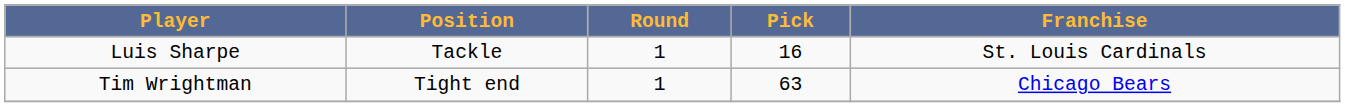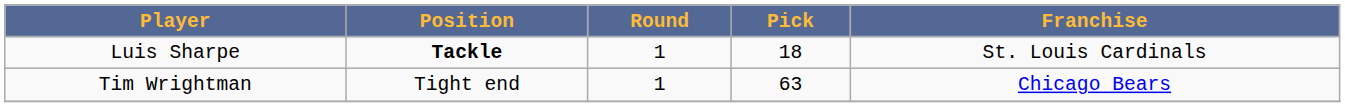Luis Sharpe | Position: normal -> bold
Luis Sharpe | Pick: 16 -> 18
